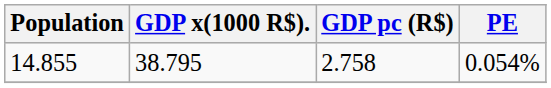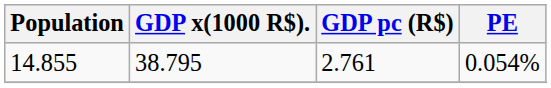14.855 | GDP pc (R$): 2.758 -> 2.761
